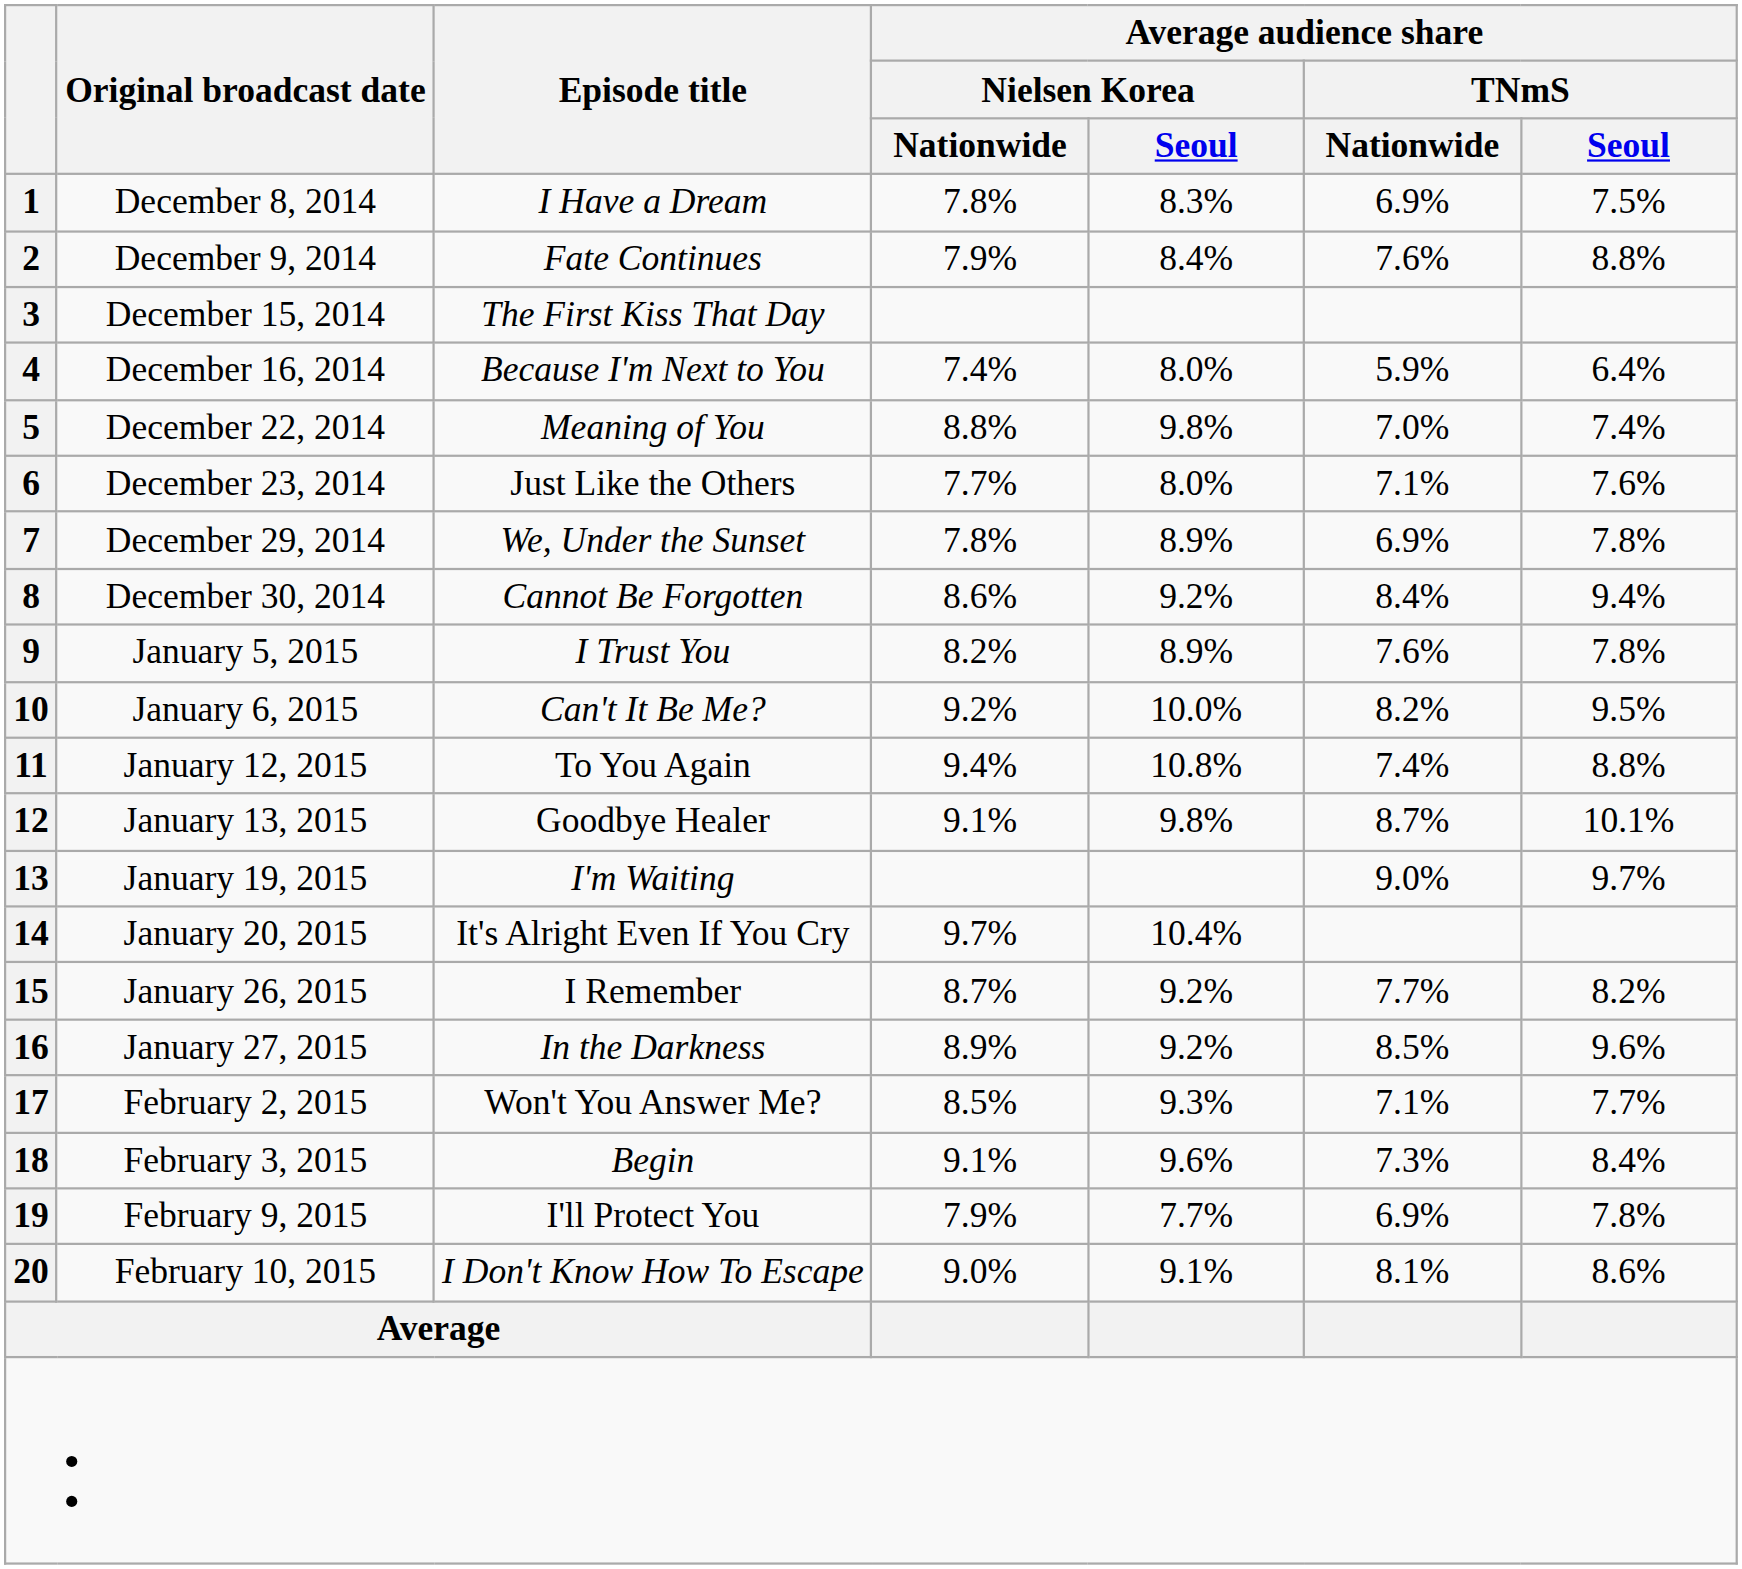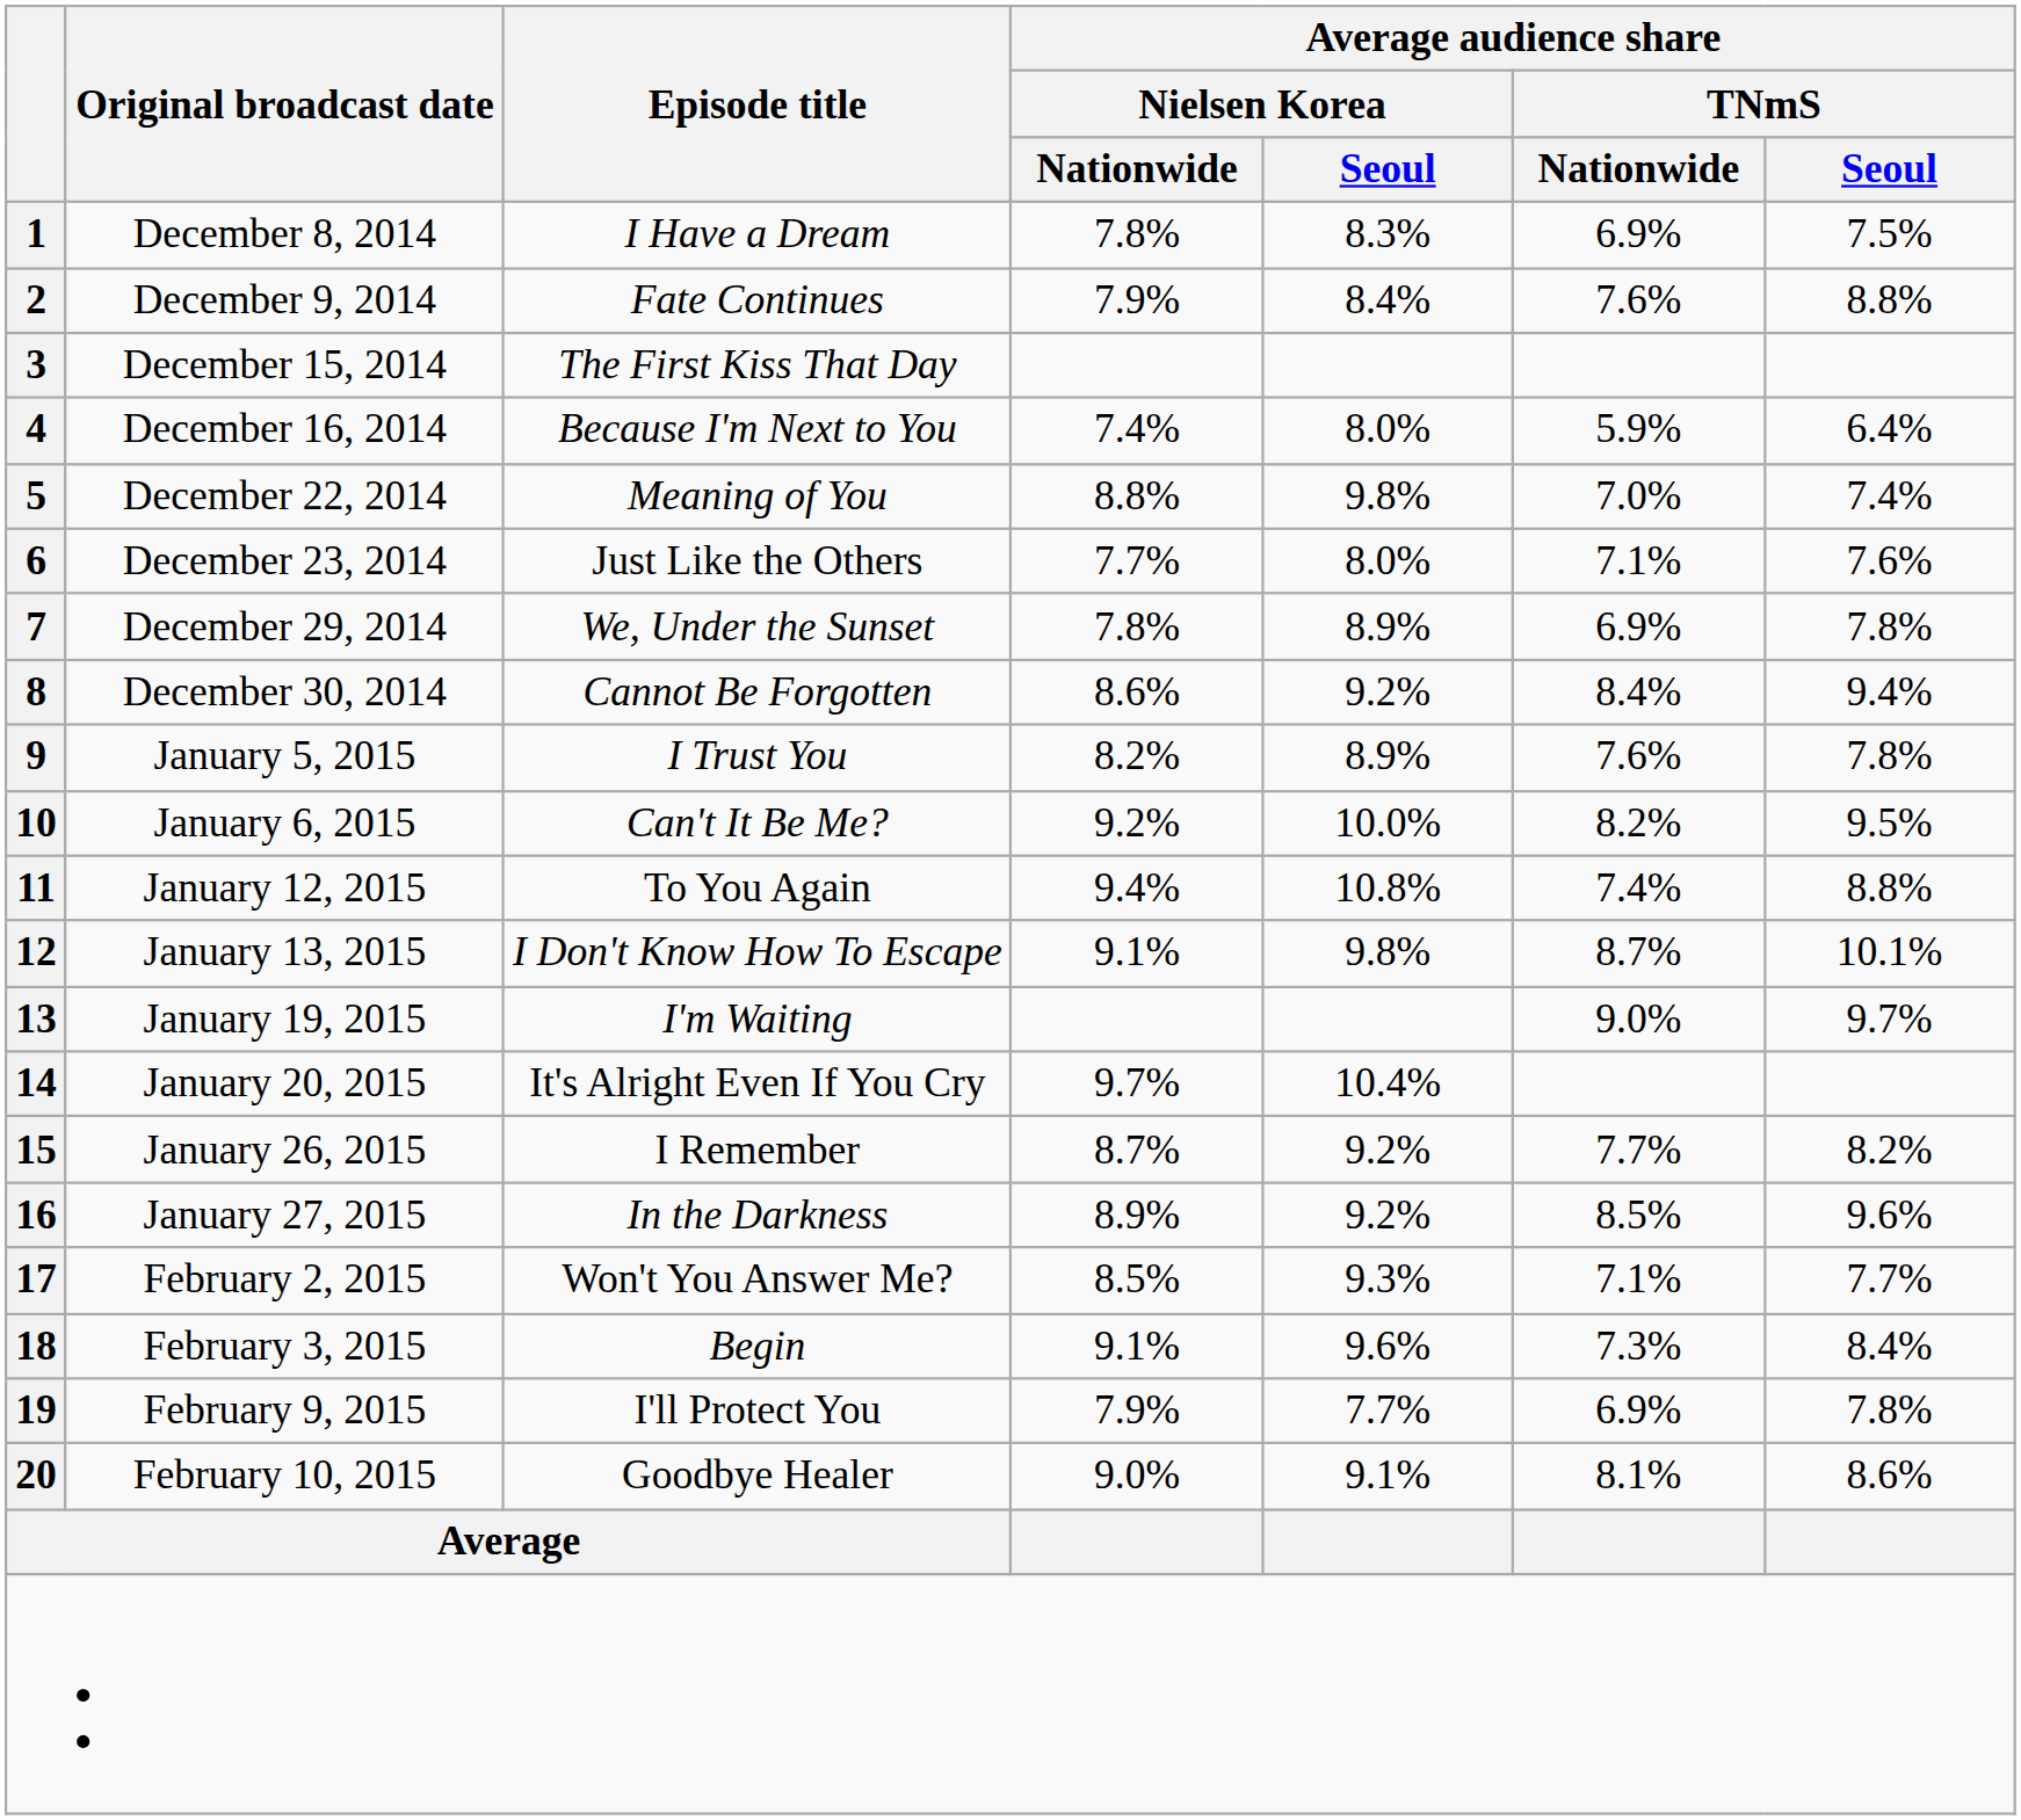12 | Episode title: Goodbye Healer -> I Don't Know How To Escape
20 | Episode title: I Don't Know How To Escape -> Goodbye Healer
